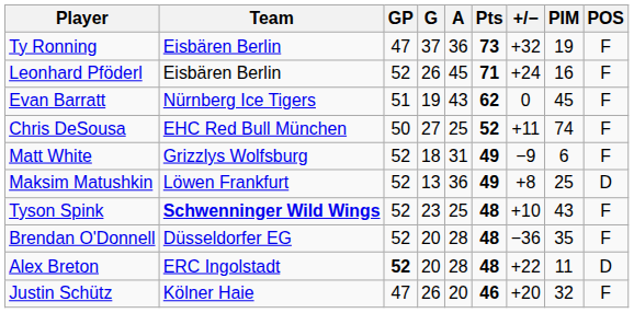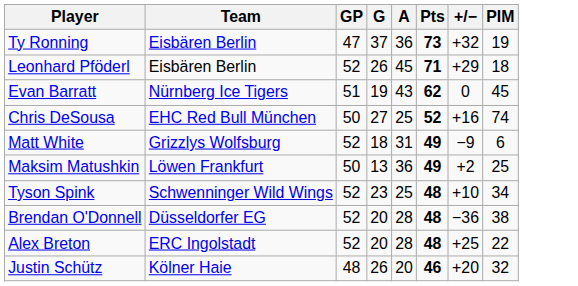- column: POS | F | F | F | F | F | D | F | F | D | F
Leonhard Pföderl | +/−: +24 -> +29
Leonhard Pföderl | PIM: 16 -> 18
Chris DeSousa | +/−: +11 -> +16
Maksim Matushkin | GP: 52 -> 50
Maksim Matushkin | +/−: +8 -> +2
Tyson Spink | Team: bold -> normal
Tyson Spink | PIM: 43 -> 34
Brendan O'Donnell | PIM: 35 -> 38
Alex Breton | GP: bold -> normal
Alex Breton | +/−: +22 -> +25
Alex Breton | PIM: 11 -> 22
Justin Schütz | GP: 47 -> 48
